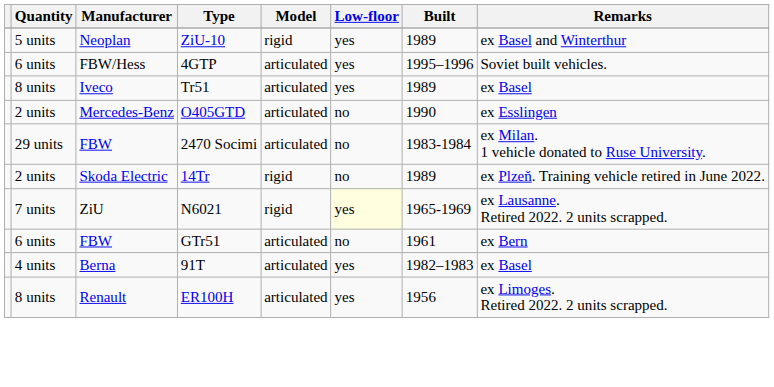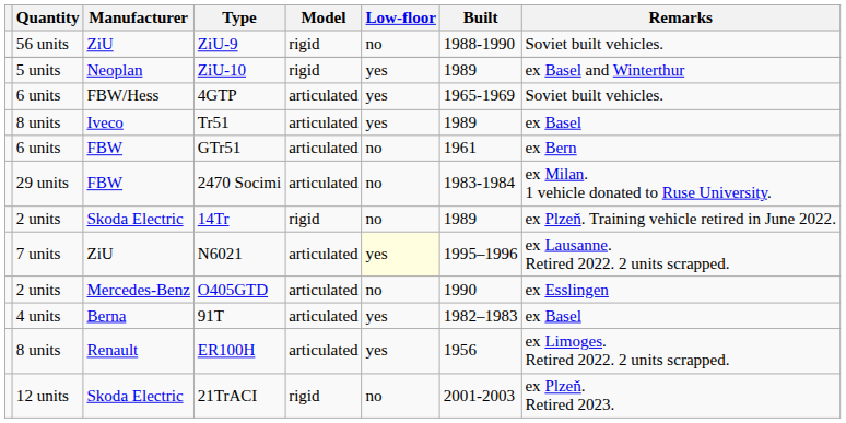+ row: 56 units | ZiU | ZiU-9 | rigid | no | 1988-1990 | Soviet built vehicles.
4GTP | Built: 1995–1996 -> 1965-1969
rows swapped: GTr51 <-> O405GTD
N6021 | Model: rigid -> articulated
N6021 | Built: 1965-1969 -> 1995–1996
+ row: 12 units | Skoda Electric | 21TrACI | rigid | no | 2001-2003 | ex Plzeň. Retired 2023.
